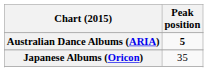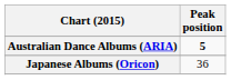Japanese Albums (Oricon) | Peak position: 35 -> 36
